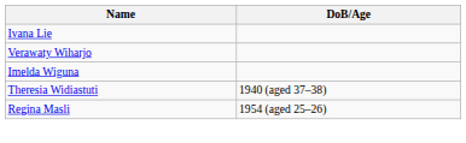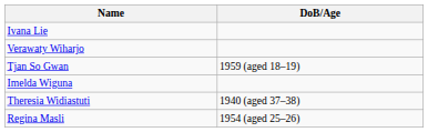+ row: Tjan So Gwan | 1959 (aged 18–19)
